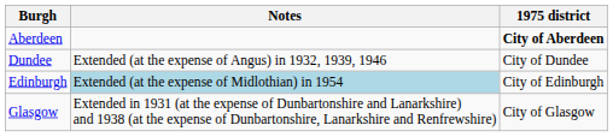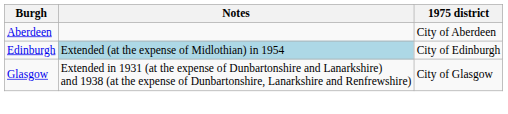Aberdeen | 1975 district: bold -> normal
- row: Dundee | Extended (at the expense of Angus) in 1932, 1939, 1946 | City of Dundee
